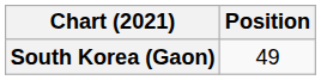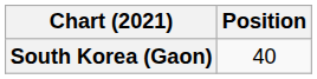South Korea (Gaon) | Position: 49 -> 40
